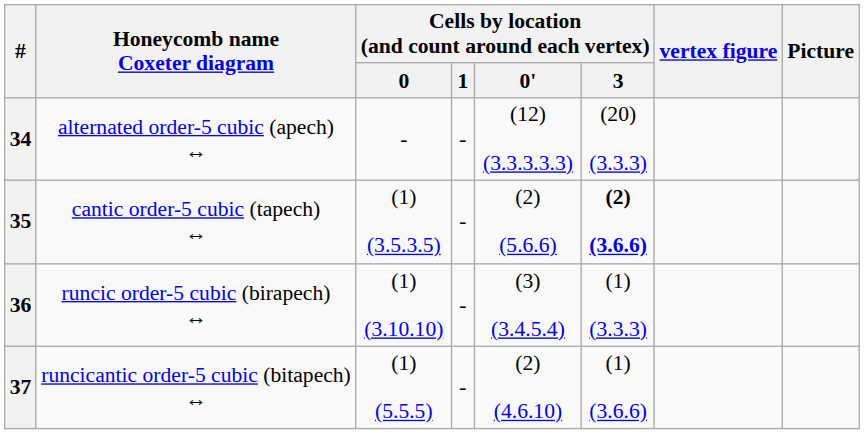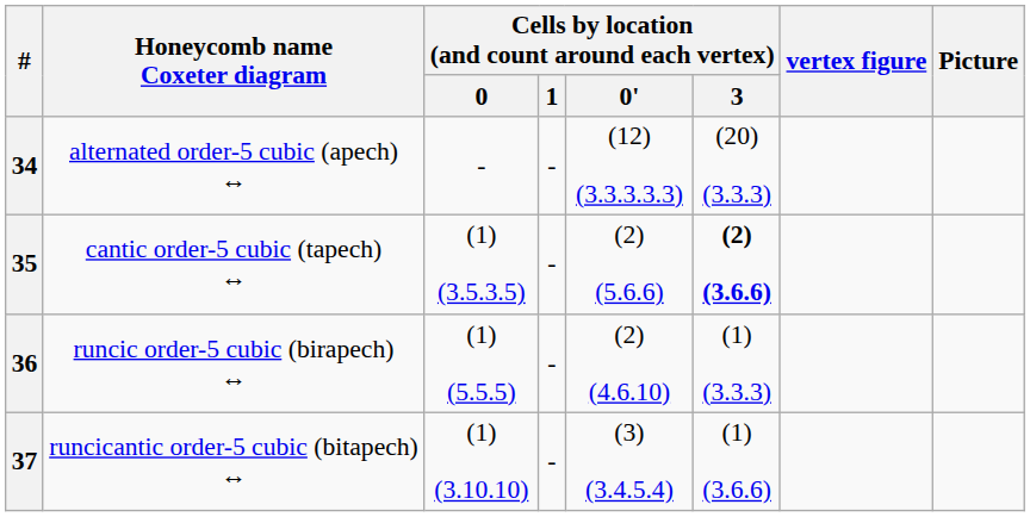36 | Cells by location (and count around each vertex) / 0: (1) (3.10.10) -> (1) (5.5.5)
36 | Cells by location (and count around each vertex) / 0': (3) (3.4.5.4) -> (2) (4.6.10)
37 | Cells by location (and count around each vertex) / 0: (1) (5.5.5) -> (1) (3.10.10)
37 | Cells by location (and count around each vertex) / 0': (2) (4.6.10) -> (3) (3.4.5.4)
